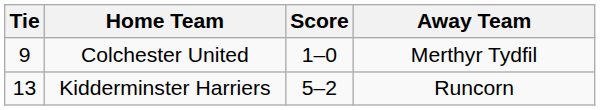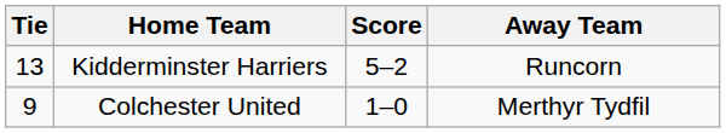rows swapped: Colchester United <-> Kidderminster Harriers
